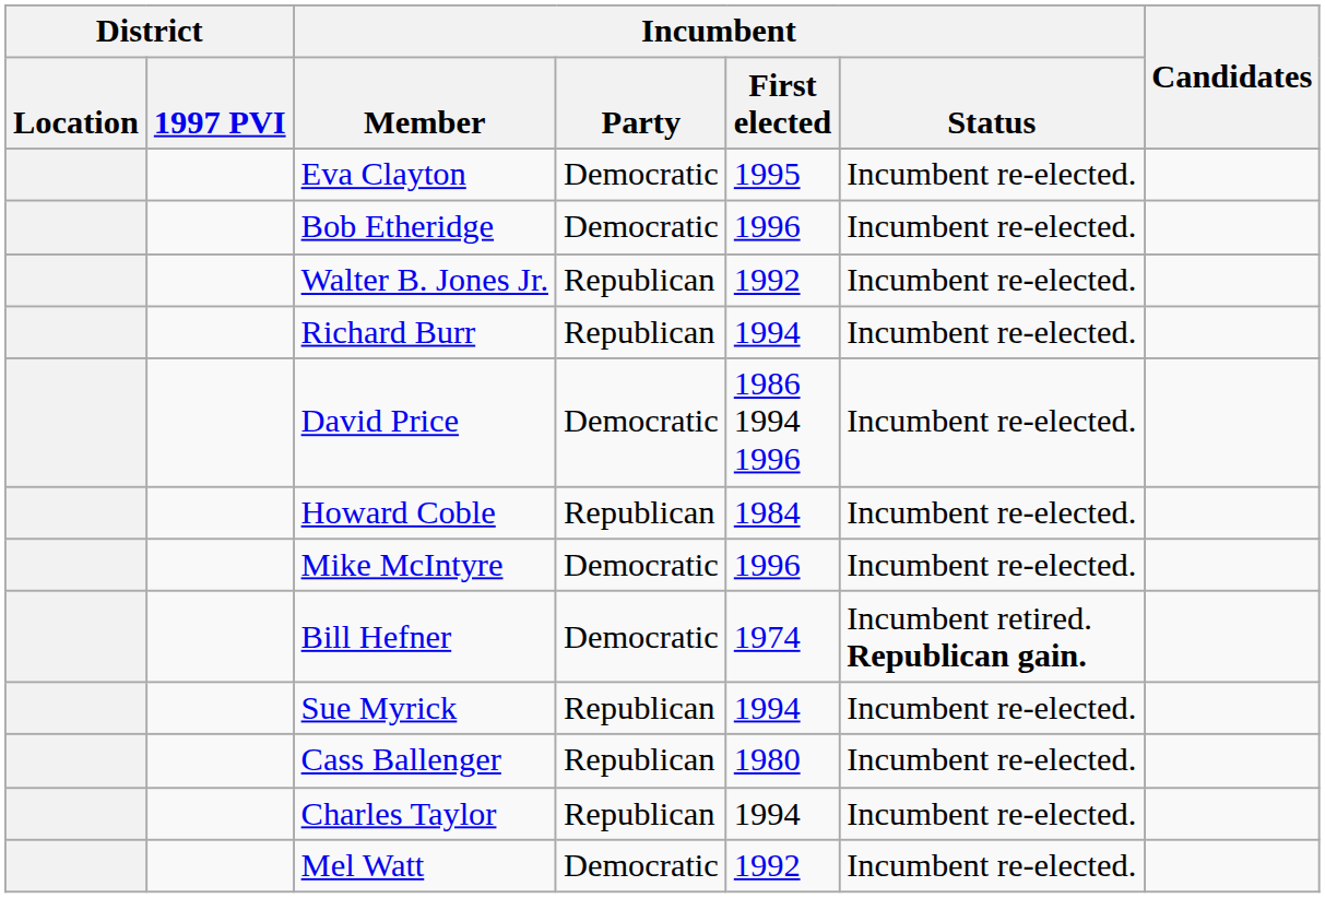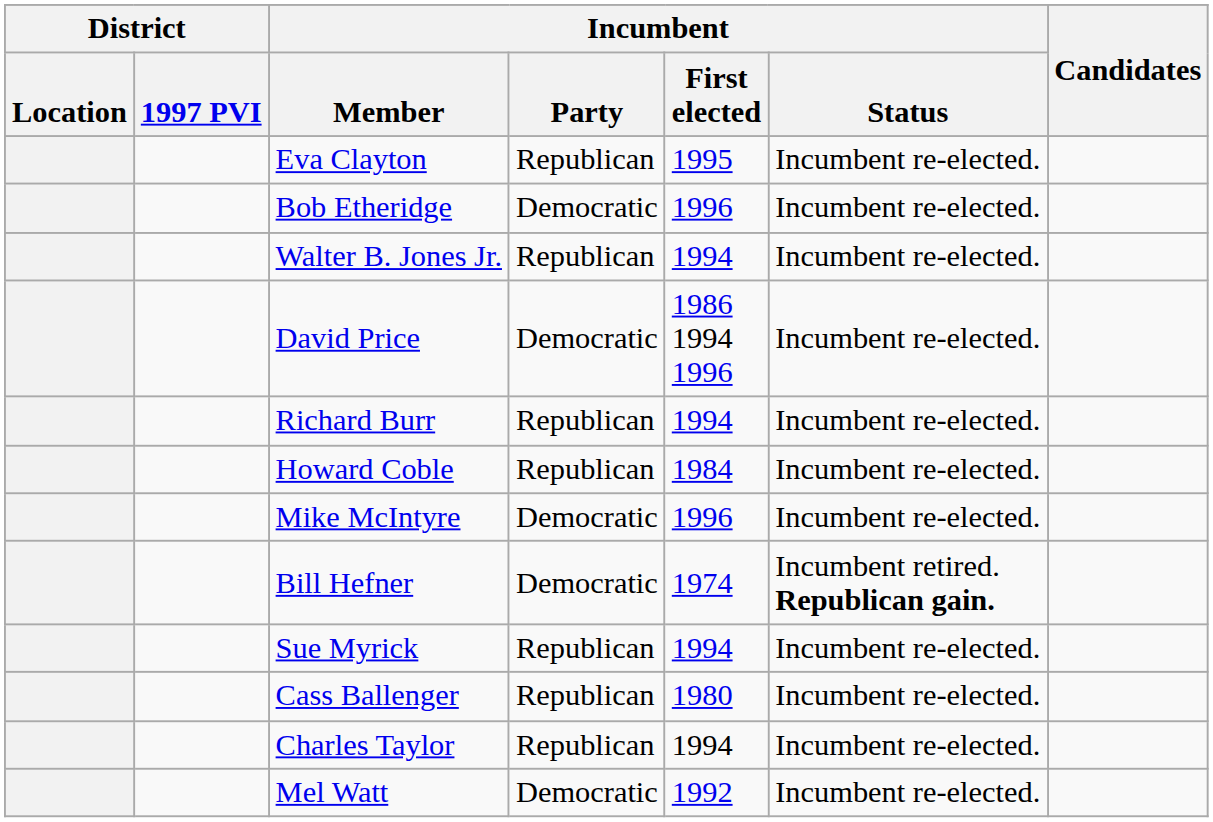Eva Clayton | Incumbent / Party: Democratic -> Republican
Walter B. Jones Jr. | Incumbent / First elected: 1992 -> 1994
rows swapped: David Price <-> Richard Burr
